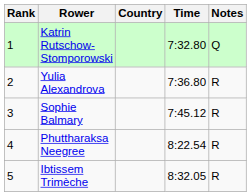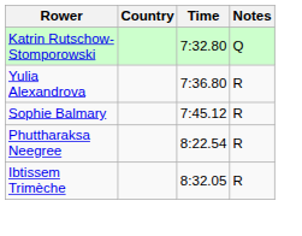- column: Rank | 1 | 2 | 3 | 4 | 5
